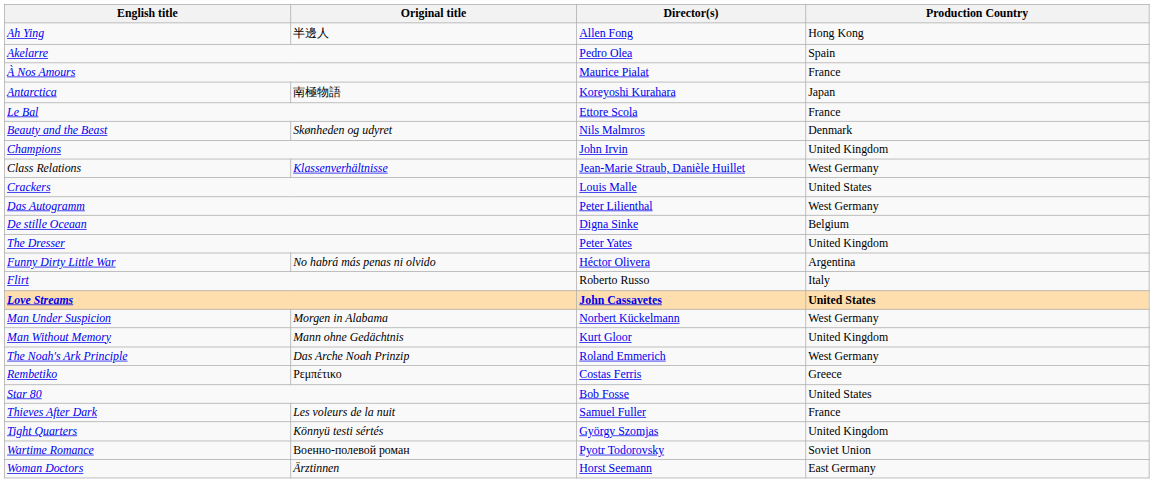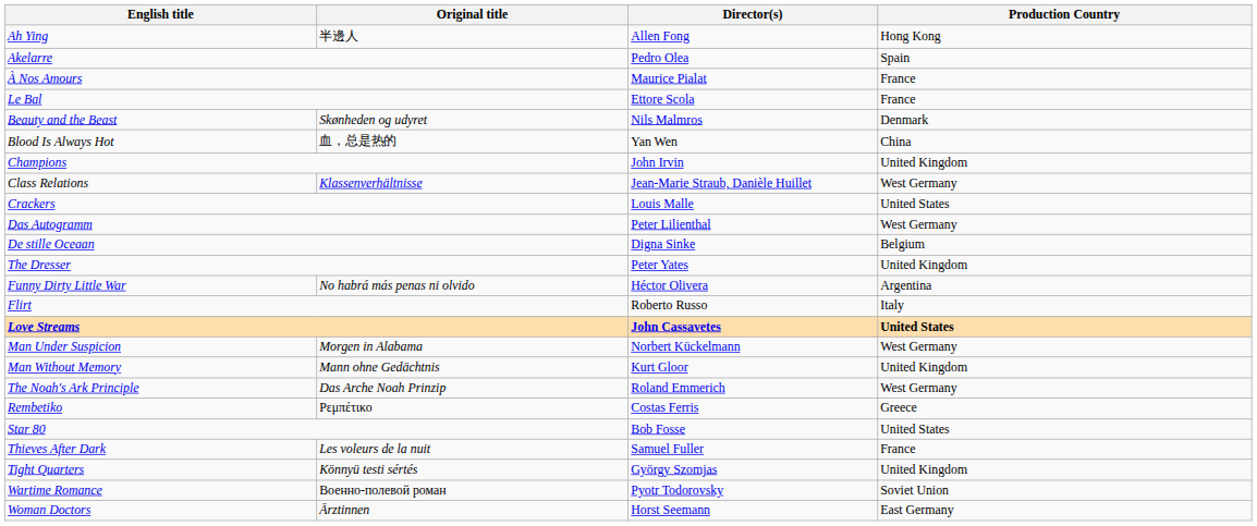- row: Antarctica | 南極物語 | Koreyoshi Kurahara | Japan
+ row: Blood Is Always Hot | 血，总是热的 | Yan Wen | China
